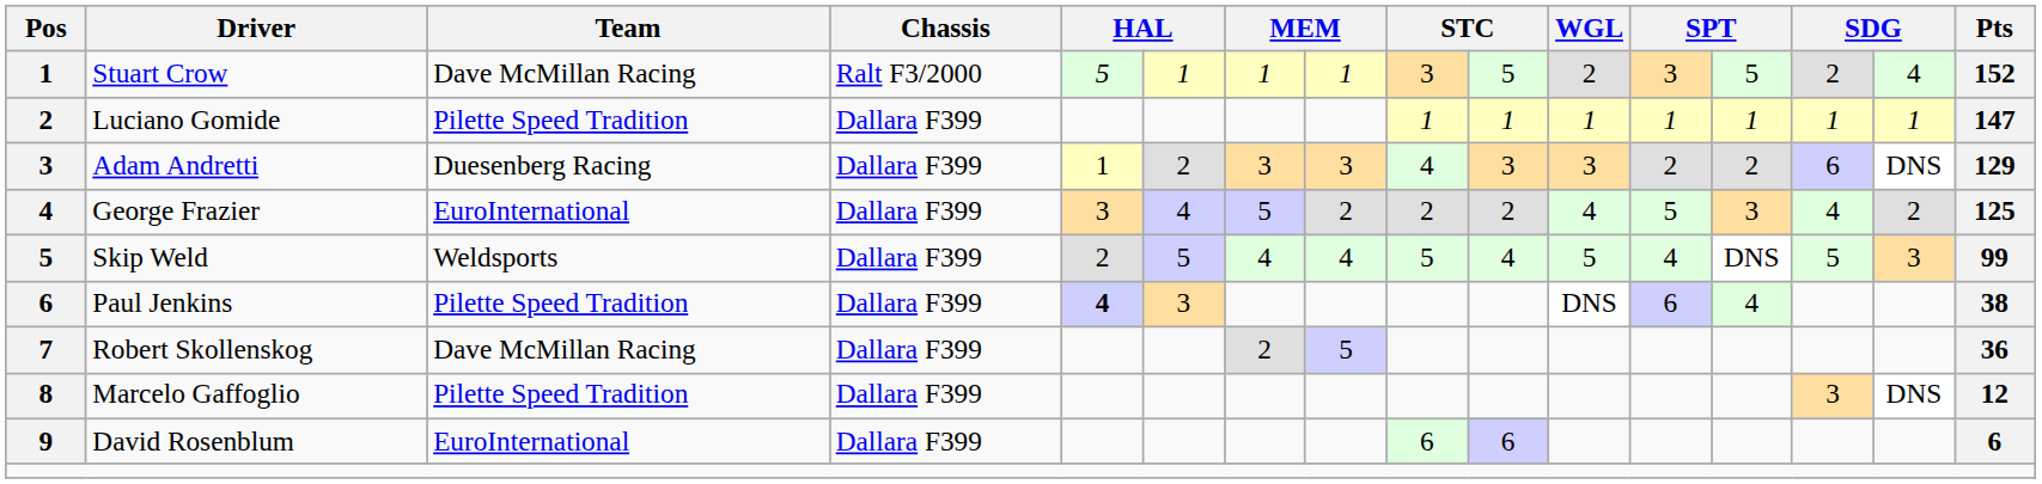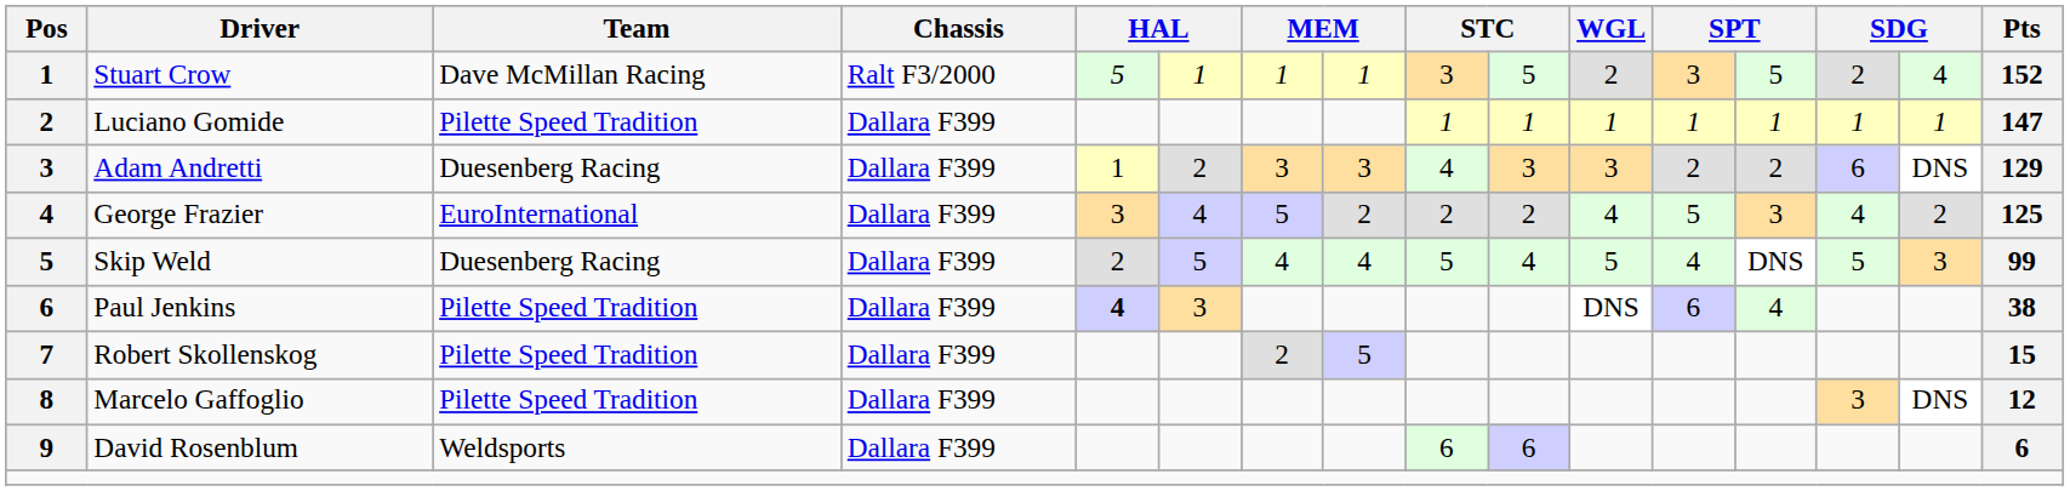Skip Weld | Team: Weldsports -> Duesenberg Racing
Robert Skollenskog | Team: Dave McMillan Racing -> Pilette Speed Tradition
Robert Skollenskog | Pts: 36 -> 15
David Rosenblum | Team: EuroInternational -> Weldsports
